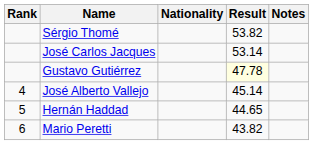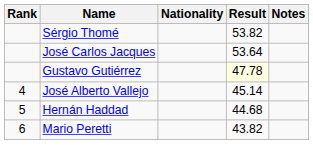José Carlos Jacques | Result: 53.14 -> 53.64
Hernán Haddad | Result: 44.65 -> 44.68
